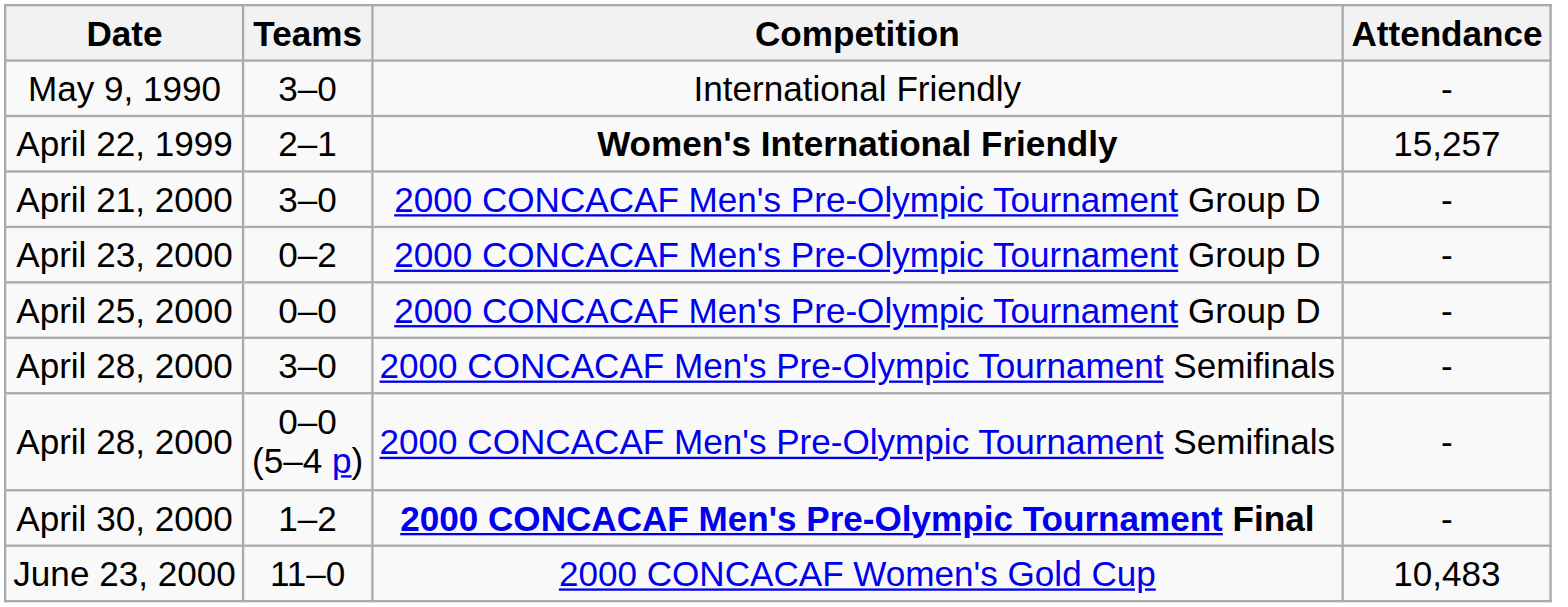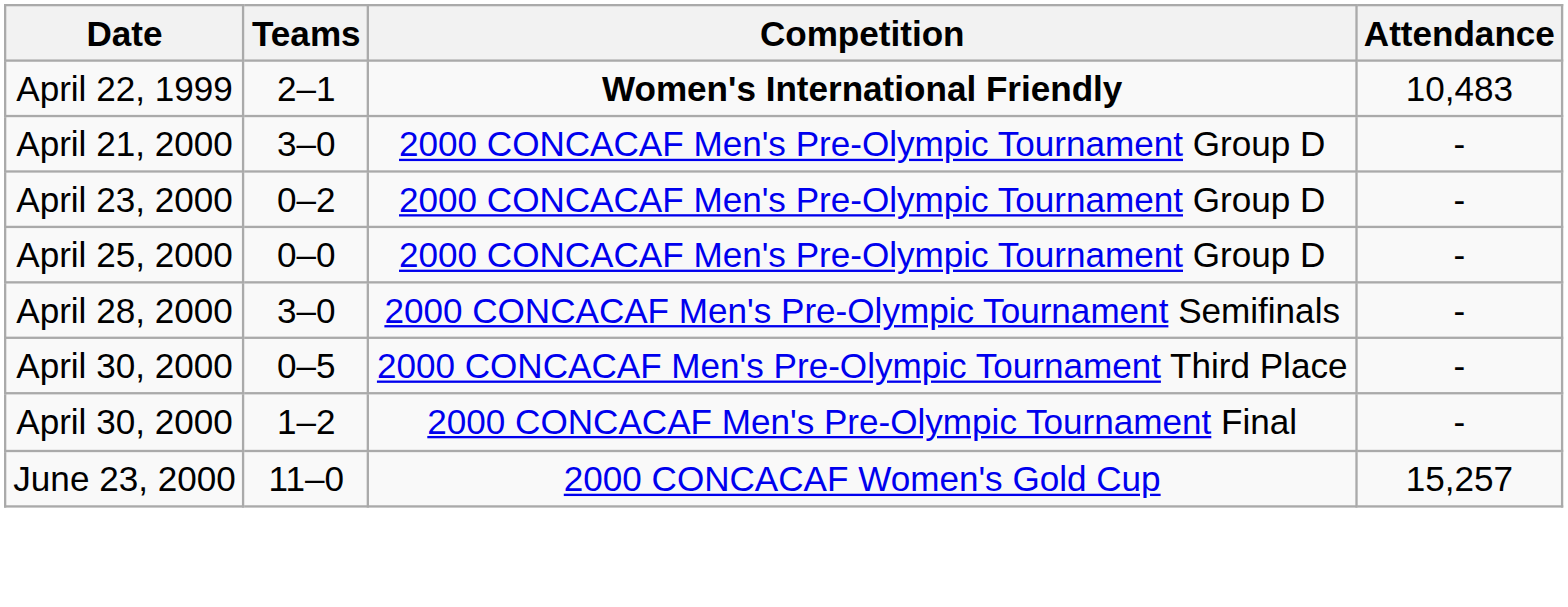- row: May 9, 1990 | 3–0 | International Friendly | -
April 22, 1999 | Attendance: 15,257 -> 10,483
- row: April 28, 2000 | 0–0 (5–4 p) | 2000 CONCACAF Men's Pre-Olympic Tournament Semifinals | -
+ row: April 30, 2000 | 0–5 | 2000 CONCACAF Men's Pre-Olympic Tournament Third Place | -
April 30, 2000 / 1–2 | Competition: bold -> normal
June 23, 2000 | Attendance: 10,483 -> 15,257
